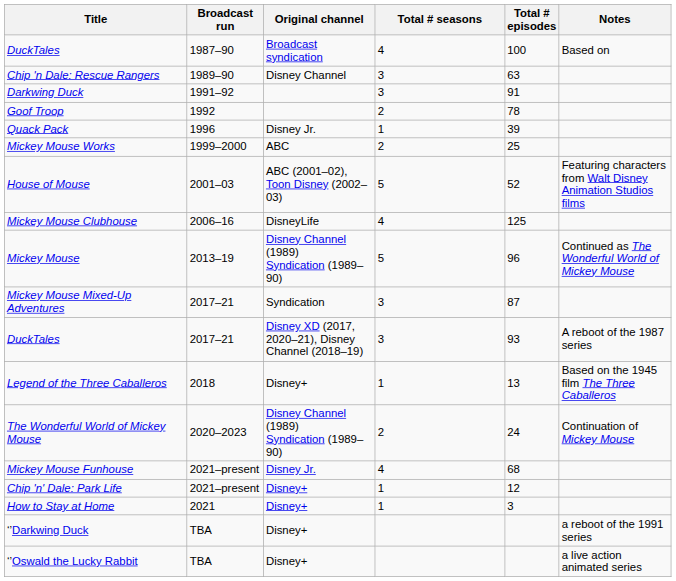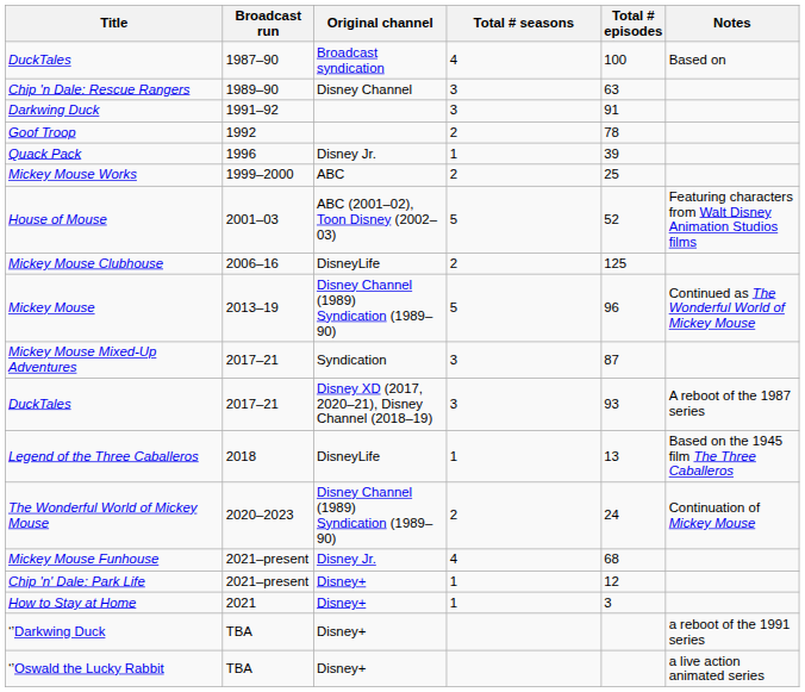Mickey Mouse Clubhouse | Total # seasons: 4 -> 2
Legend of the Three Caballeros | Original channel: Disney+ -> DisneyLife
